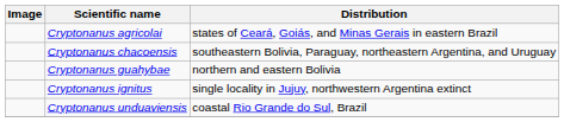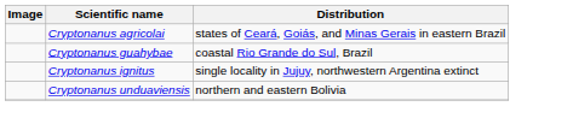- row: Cryptonanus chacoensis | southeastern Bolivia, Paraguay, northeastern Argentina, and Uruguay
Cryptonanus guahybae | Distribution: northern and eastern Bolivia -> coastal Rio Grande do Sul, Brazil
Cryptonanus unduaviensis | Distribution: coastal Rio Grande do Sul, Brazil -> northern and eastern Bolivia
